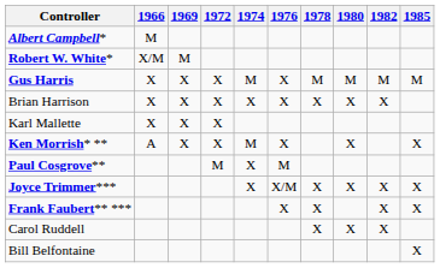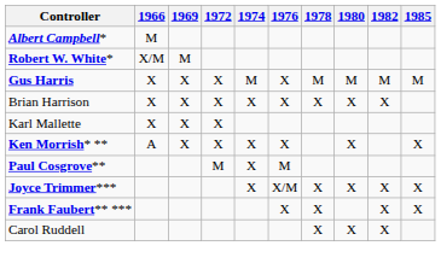Ken Morrish* ** | 1974: M -> X
- row: Bill Belfontaine | X
